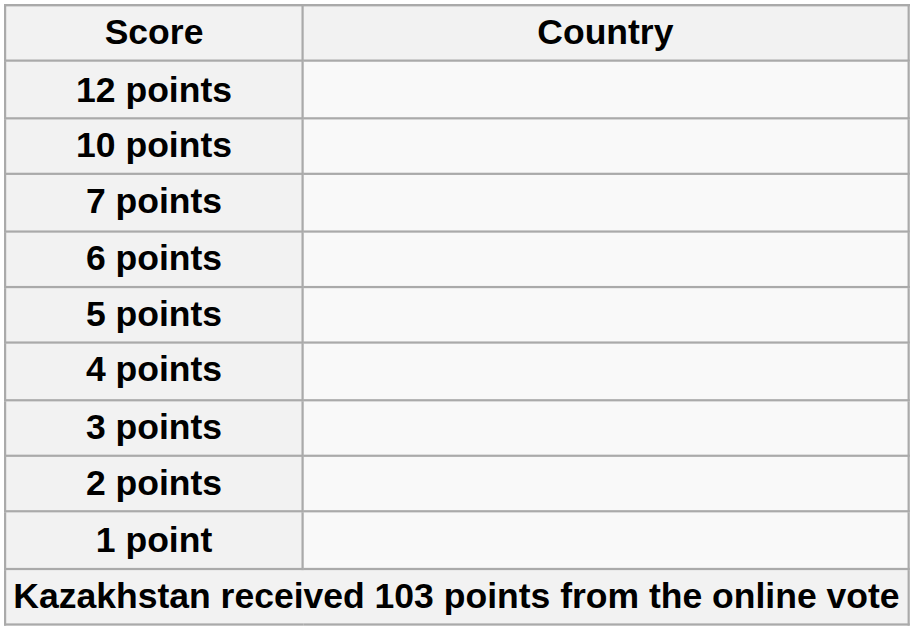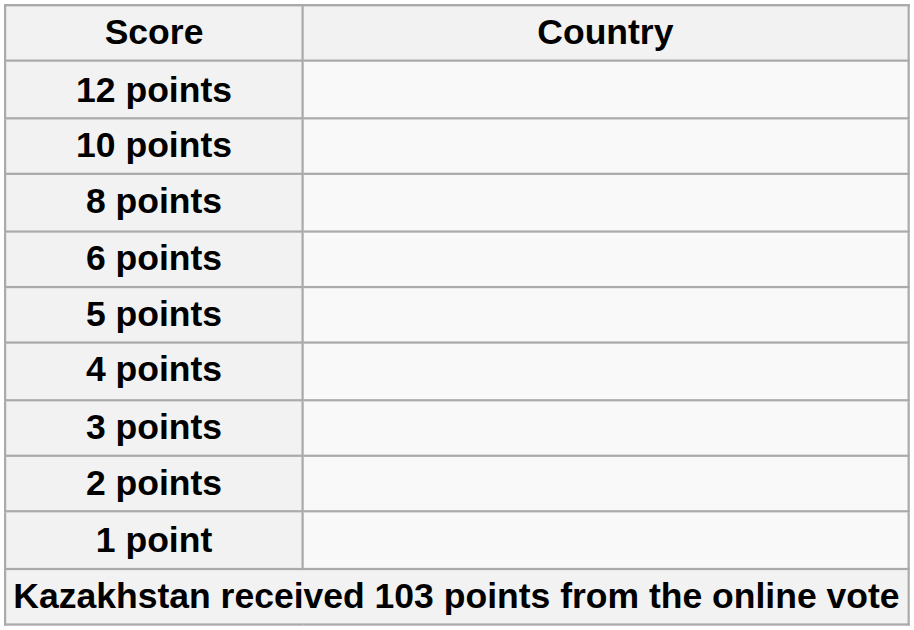+ row: 8 points
- row: 7 points
